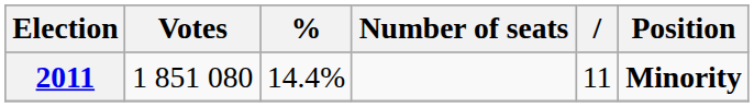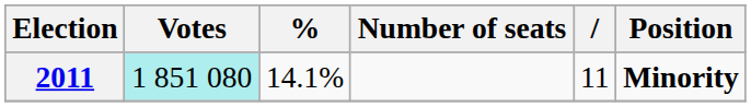2011 | Votes: no background -> paleturquoise background
2011 | %: 14.4% -> 14.1%
